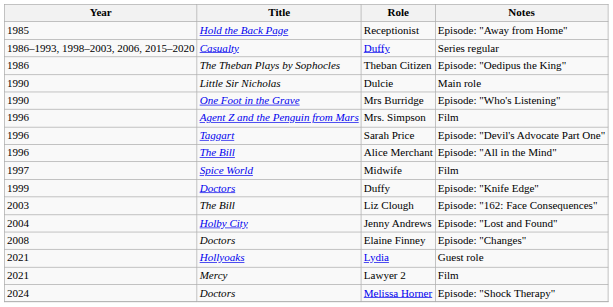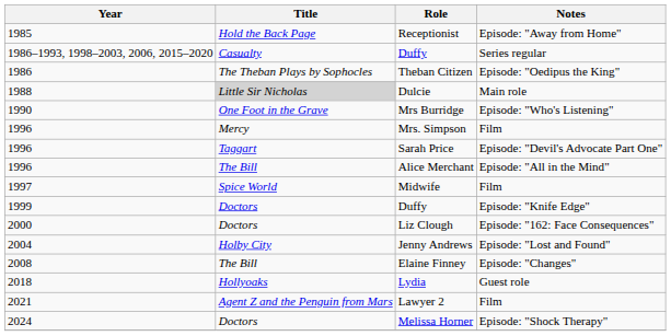Dulcie | Year: 1990 -> 1988
Dulcie | Title: no background -> lightgrey background
Mrs. Simpson | Title: Agent Z and the Penguin from Mars -> Mercy
Liz Clough | Year: 2003 -> 2000
Liz Clough | Title: The Bill -> Doctors
Elaine Finney | Title: Doctors -> The Bill
Lydia | Year: 2021 -> 2018
Lawyer 2 | Title: Mercy -> Agent Z and the Penguin from Mars
